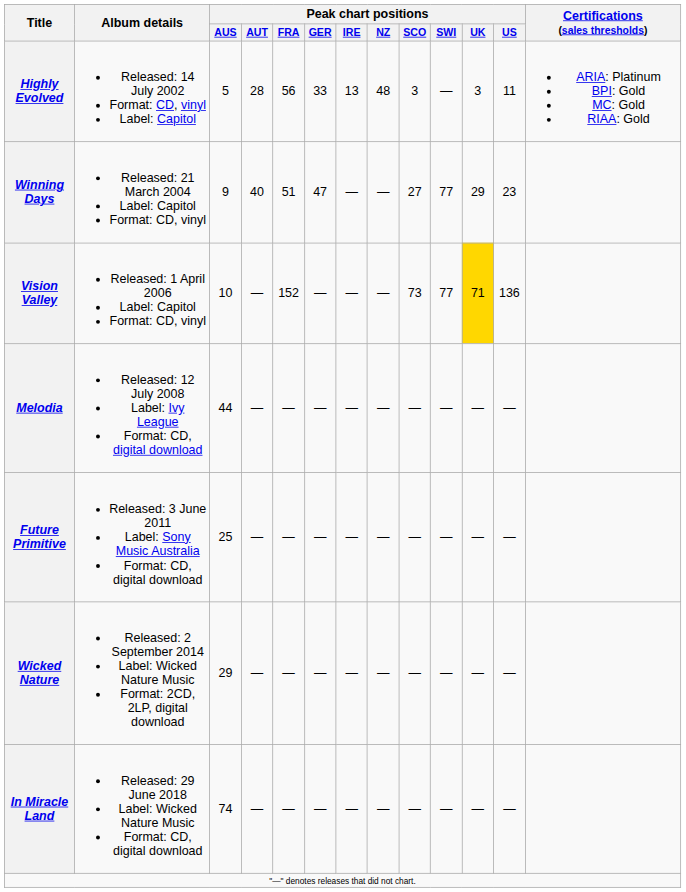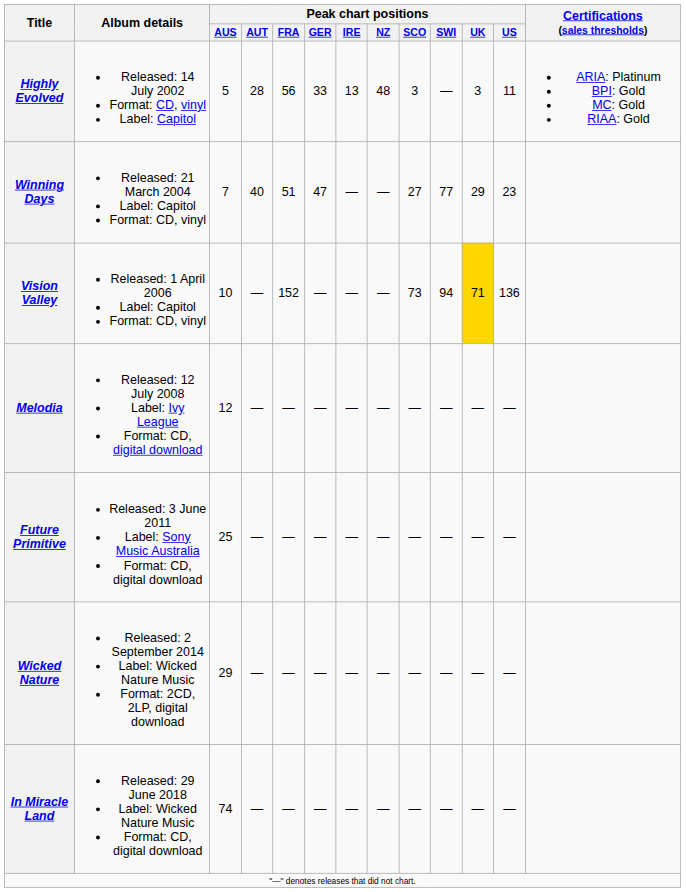Winning Days | Peak chart positions / AUS: 9 -> 7
Vision Valley | Peak chart positions / SWI: 77 -> 94
Melodia | Peak chart positions / AUS: 44 -> 12
